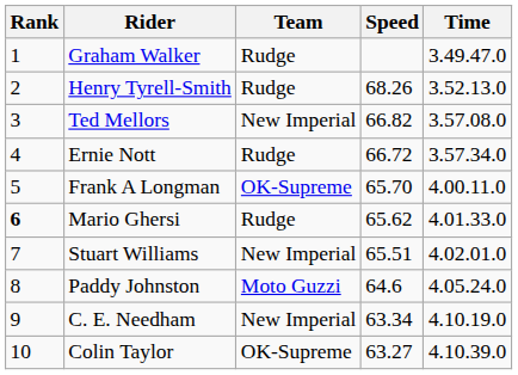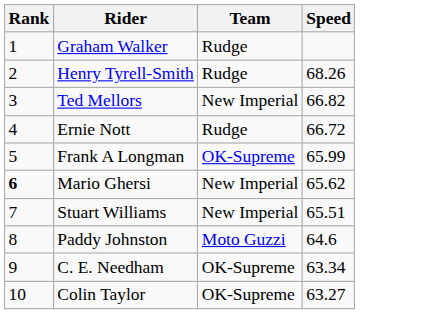- column: Time | 3.49.47.0 | 3.52.13.0 | 3.57.08.0 | 3.57.34.0 | 4.00.11.0 | 4.01.33.0 | 4.02.01.0 | 4.05.24.0 | 4.10.19.0 | 4.10.39.0
Frank A Longman | Speed: 65.70 -> 65.99
Mario Ghersi | Team: Rudge -> New Imperial
C. E. Needham | Team: New Imperial -> OK-Supreme
